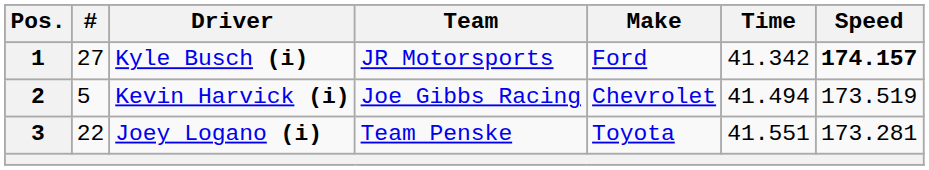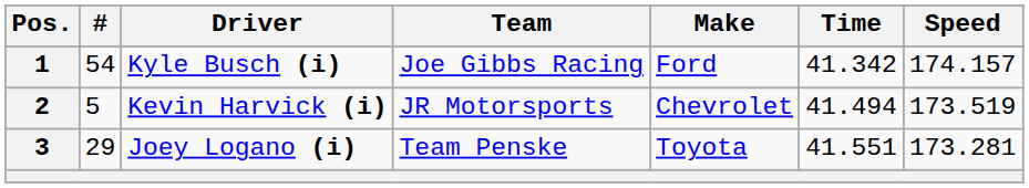1 | #: 27 -> 54
1 | Team: JR Motorsports -> Joe Gibbs Racing
1 | Speed: bold -> normal
2 | Team: Joe Gibbs Racing -> JR Motorsports
3 | #: 22 -> 29
